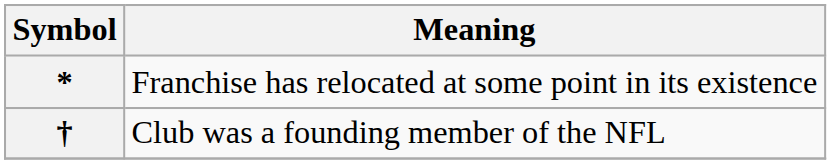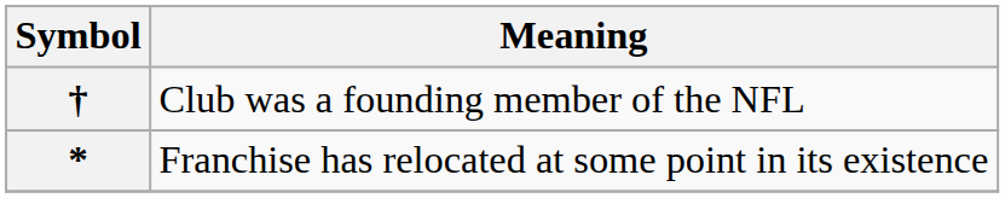rows swapped: * <-> †
